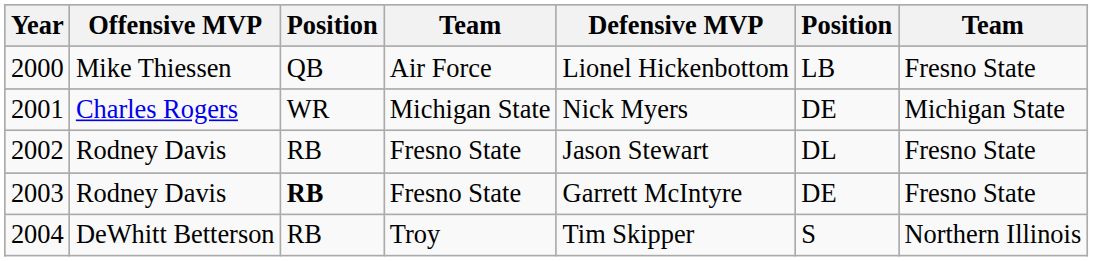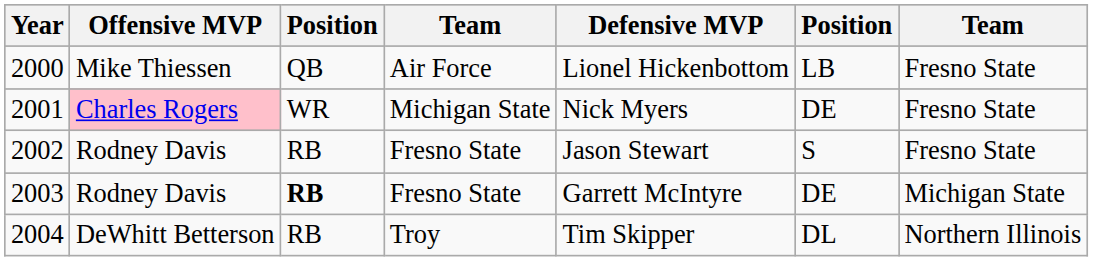2001 | Offensive MVP: no background -> pink background
2001 | column 7: Michigan State -> Fresno State
2002 | column 6: DL -> S
2003 | column 7: Fresno State -> Michigan State
2004 | column 6: S -> DL
